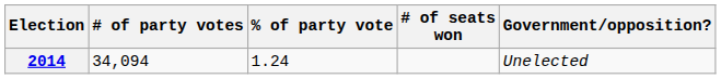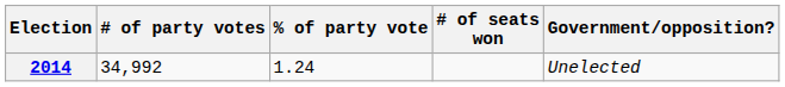2014 | # of party votes: 34,094 -> 34,992
